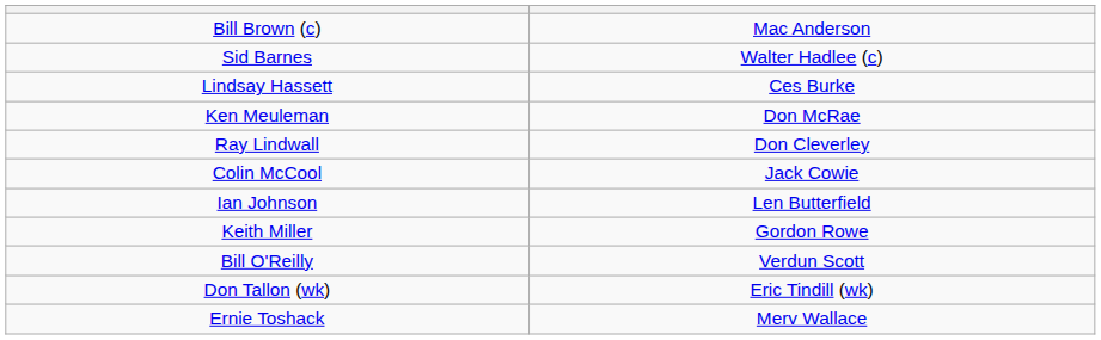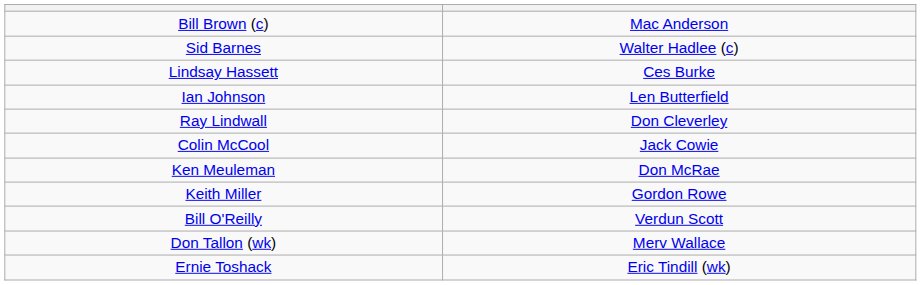rows swapped: Ian Johnson <-> Ken Meuleman
Don Tallon (wk) | column 2: Eric Tindill (wk) -> Merv Wallace
Ernie Toshack | column 2: Merv Wallace -> Eric Tindill (wk)
